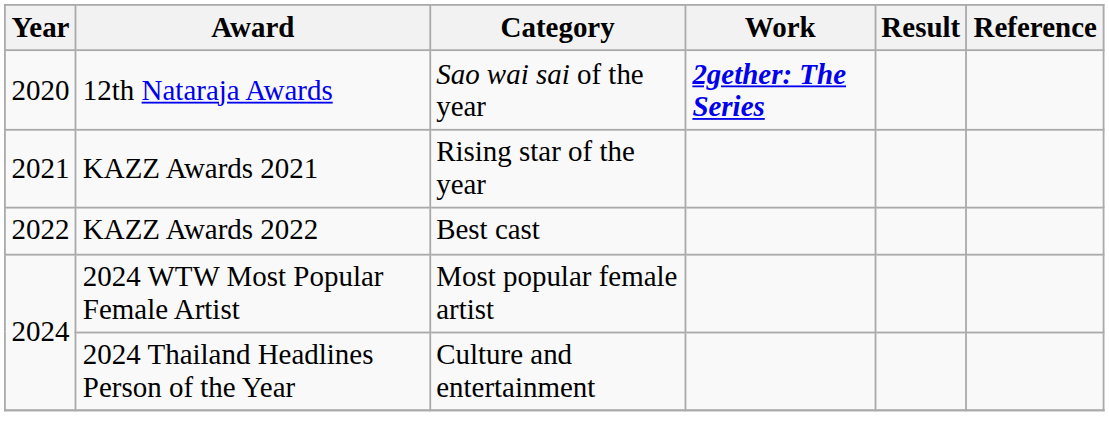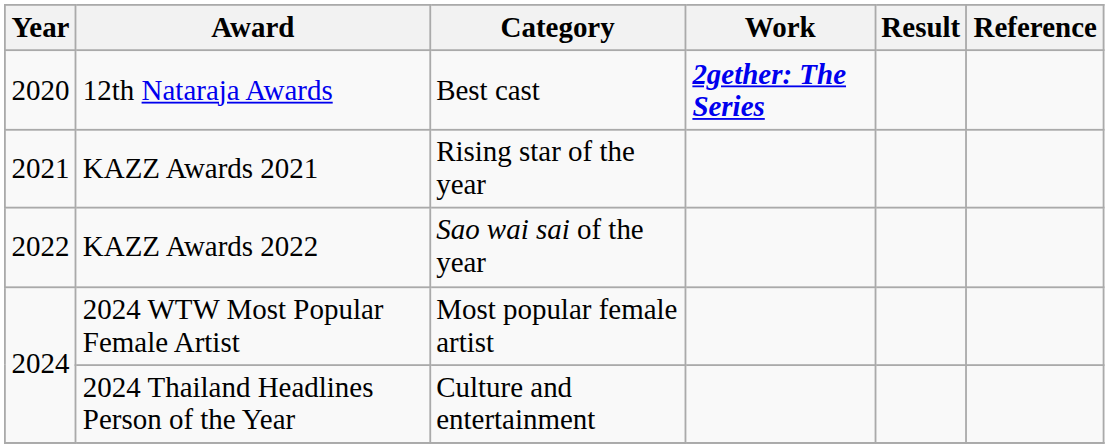12th Nataraja Awards | Category: Sao wai sai of the year -> Best cast
KAZZ Awards 2022 | Category: Best cast -> Sao wai sai of the year
